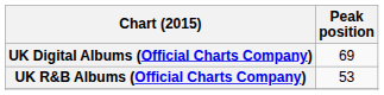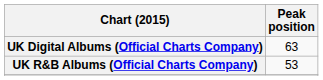UK Digital Albums (Official Charts Company) | Peak position: 69 -> 63
